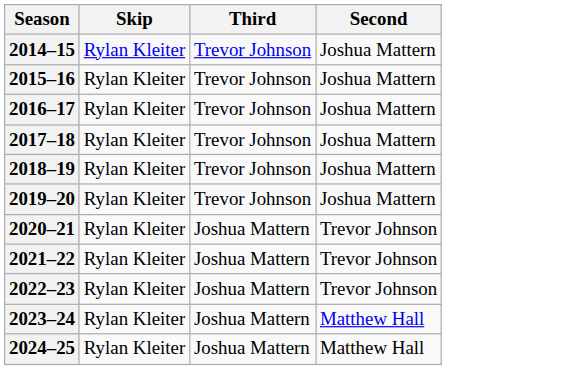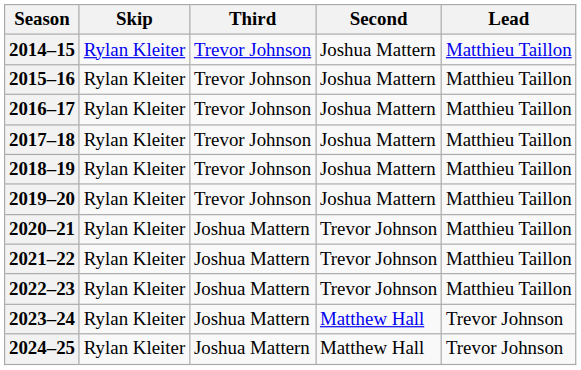+ column: Lead | Matthieu Taillon | Matthieu Taillon | Matthieu Taillon | Matthieu Taillon | Matthieu Taillon | Matthieu Taillon | Matthieu Taillon | Matthieu Taillon | Matthieu Taillon | Trevor Johnson | Trevor Johnson
